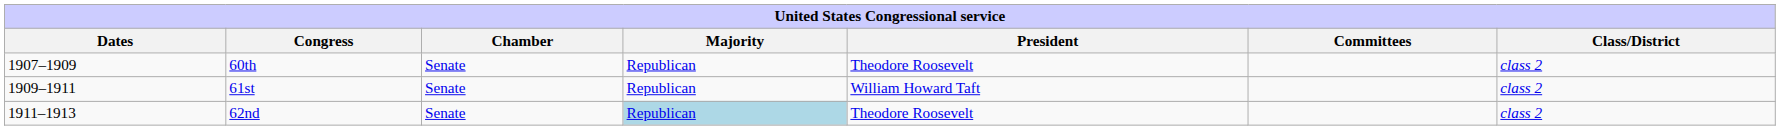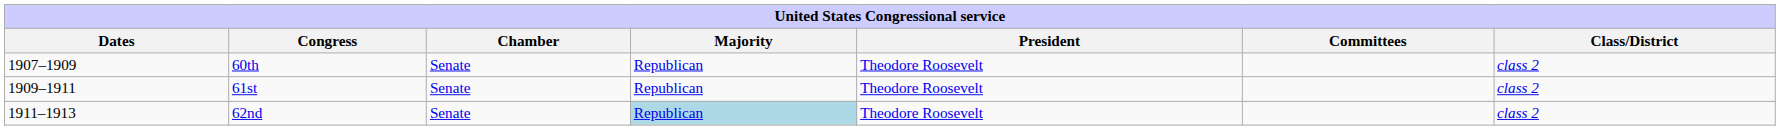61st | President: William Howard Taft -> Theodore Roosevelt
